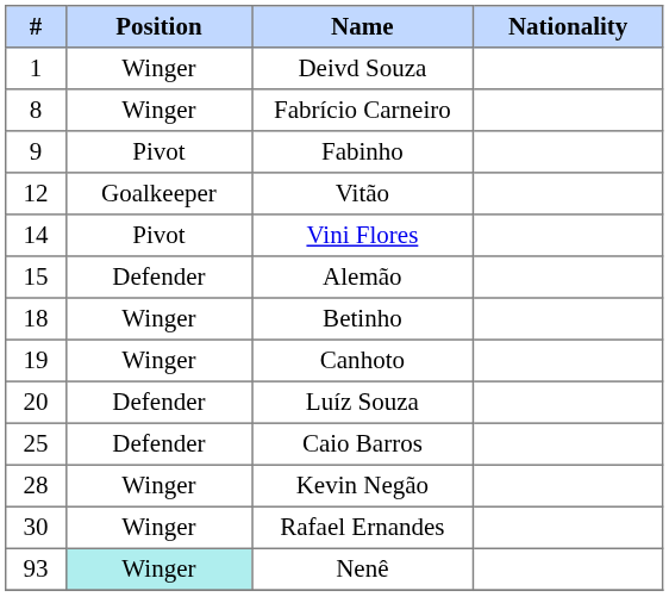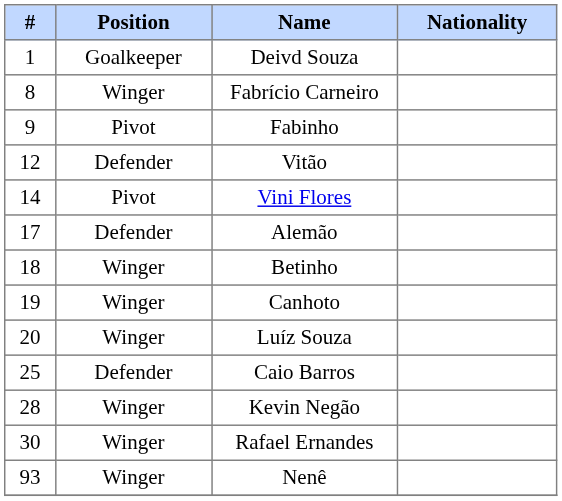Deivd Souza | Position: Winger -> Goalkeeper
Vitão | Position: Goalkeeper -> Defender
Alemão | #: 15 -> 17
Luíz Souza | Position: Defender -> Winger
Nenê | Position: paleturquoise background -> no background
